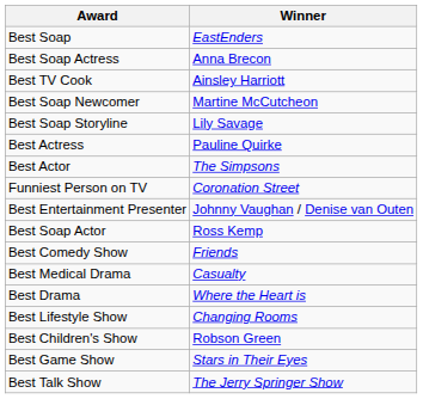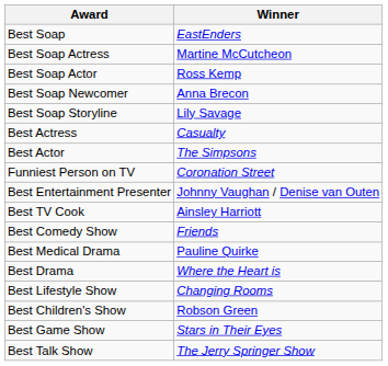Best Soap Actress | Winner: Anna Brecon -> Martine McCutcheon
rows swapped: Best Soap Actor <-> Best TV Cook
Best Soap Newcomer | Winner: Martine McCutcheon -> Anna Brecon
Best Actress | Winner: Pauline Quirke -> Casualty
Best Medical Drama | Winner: Casualty -> Pauline Quirke
